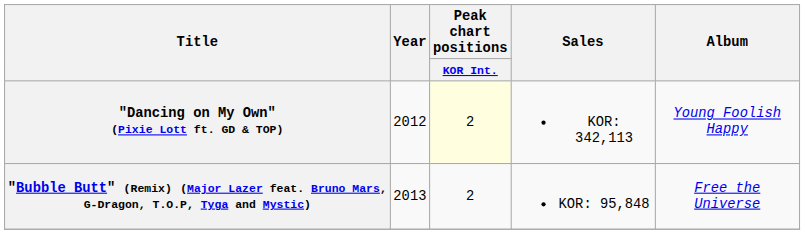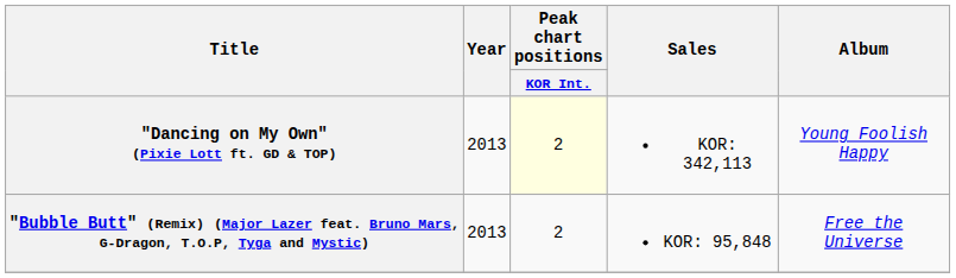"Dancing on My Own" (Pixie Lott ft. GD & TOP) | Year: 2012 -> 2013
